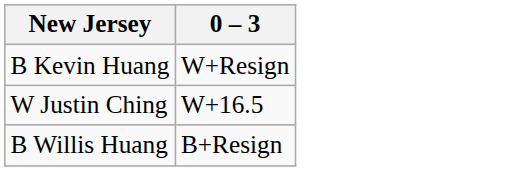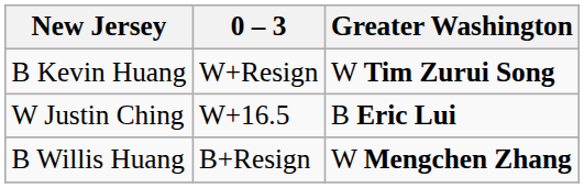+ column: Greater Washington | W Tim Zurui Song | B Eric Lui | W Mengchen Zhang
